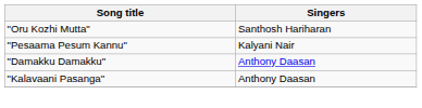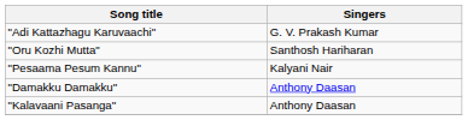+ row: "Adi Kattazhagu Karuvaachi" | G. V. Prakash Kumar
